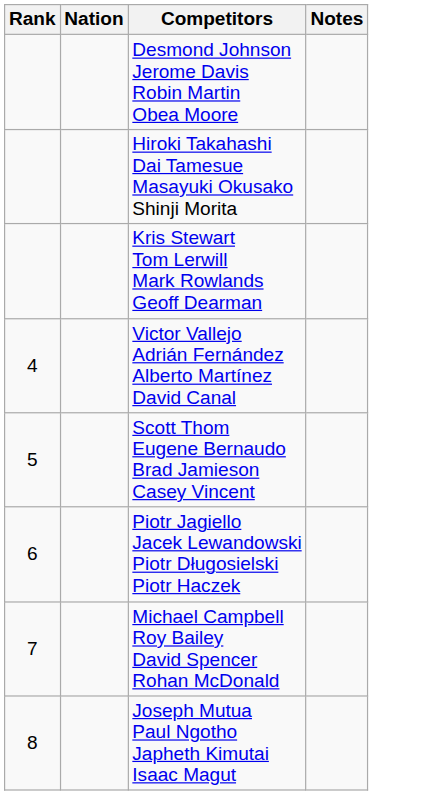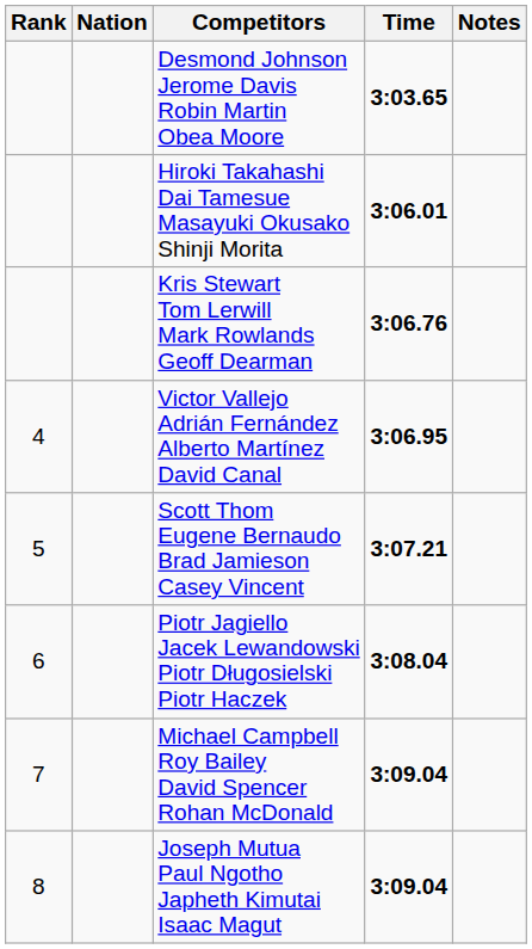+ column: Time | 3:03.65 | 3:06.01 | 3:06.76 | 3:06.95 | 3:07.21 | 3:08.04 | 3:09.04 | 3:09.04
